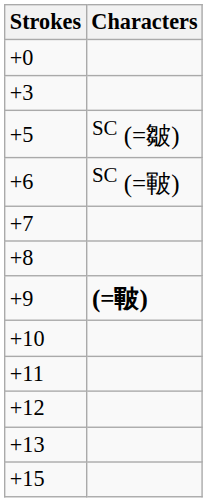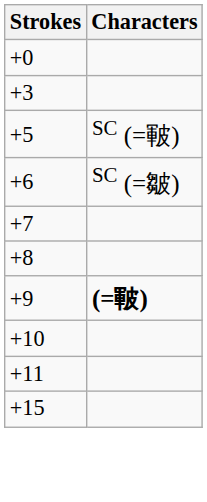+5 | Characters: SC (=皺) -> SC (=皸)
+6 | Characters: SC (=皸) -> SC (=皺)
- row: +12
- row: +13
